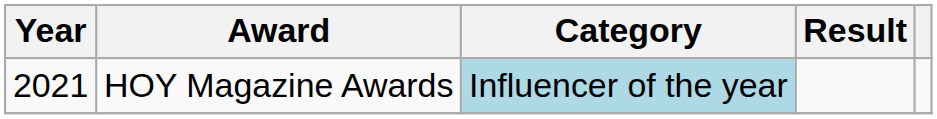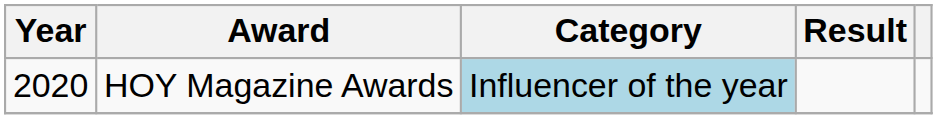HOY Magazine Awards | Year: 2021 -> 2020
